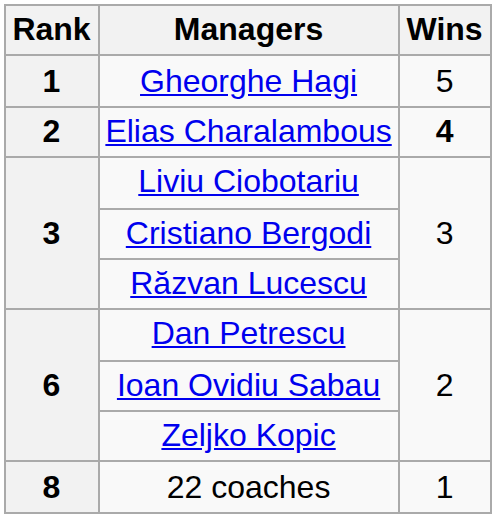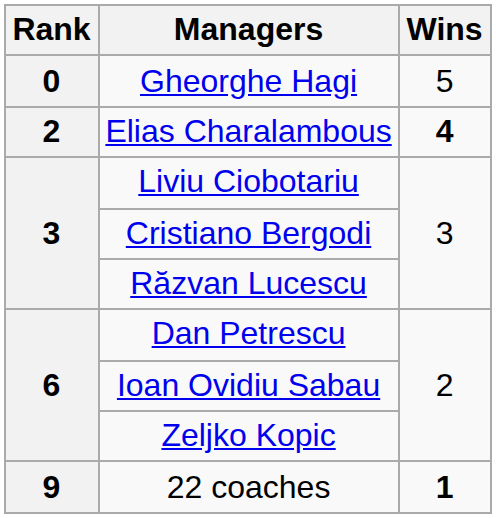Gheorghe Hagi | Rank: 1 -> 0
22 coaches | Rank: 8 -> 9
22 coaches | Wins: normal -> bold
